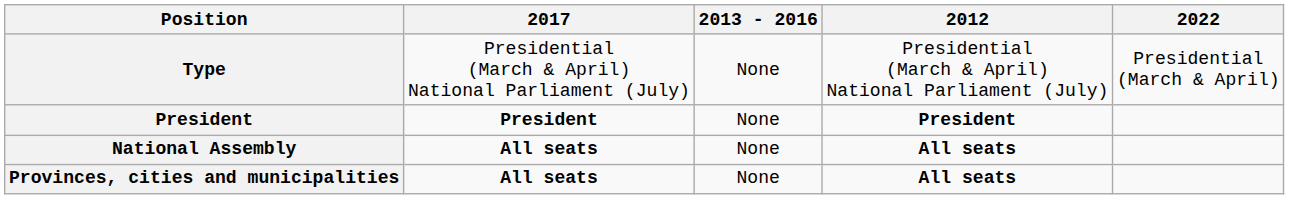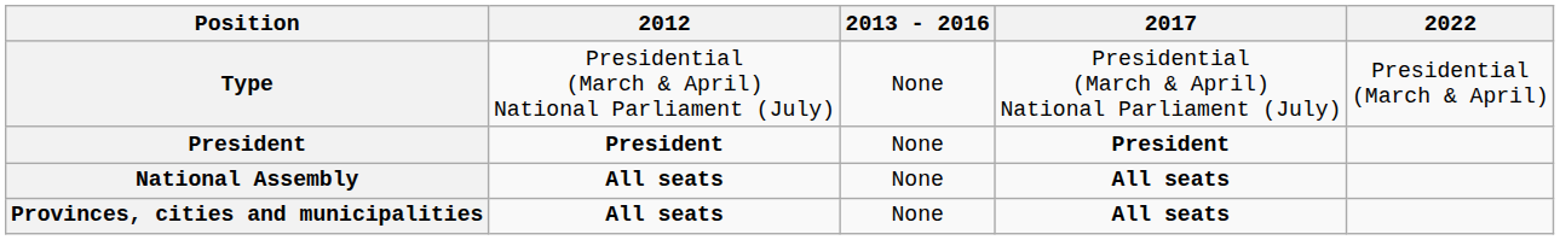columns swapped: 2012 <-> 2017
